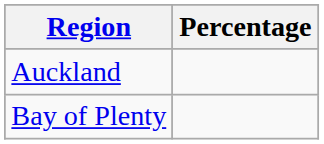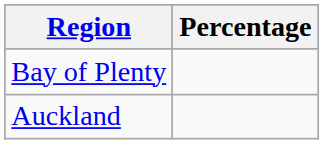rows swapped: Bay of Plenty <-> Auckland
